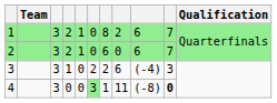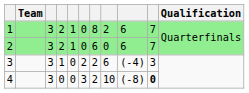4 | column 6: lightgreen background -> no background
4 | column 7: 1 -> 2
4 | column 8: 11 -> 10
